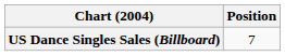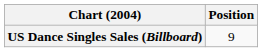US Dance Singles Sales (Billboard) | Position: 7 -> 9
